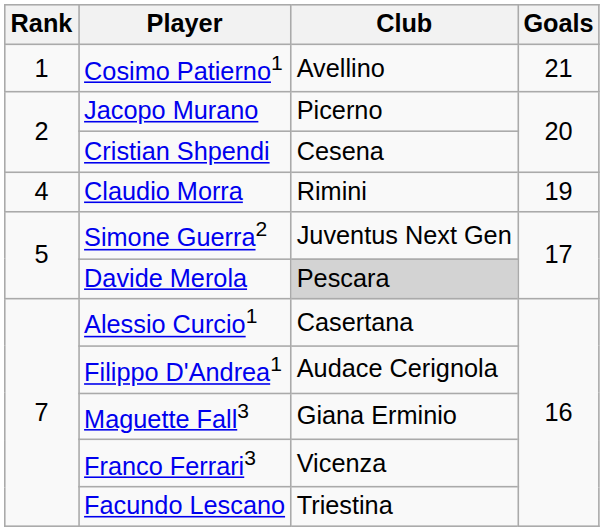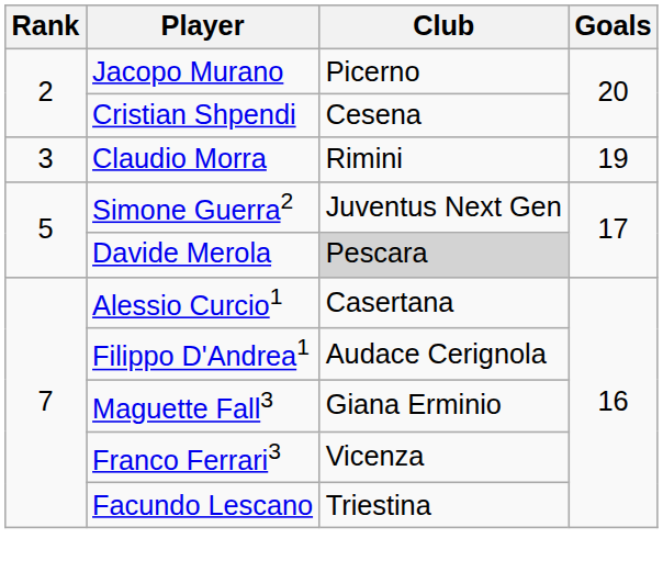- row: 1 | Cosimo Patierno1 | Avellino | 21
Claudio Morra | Rank: 4 -> 3
